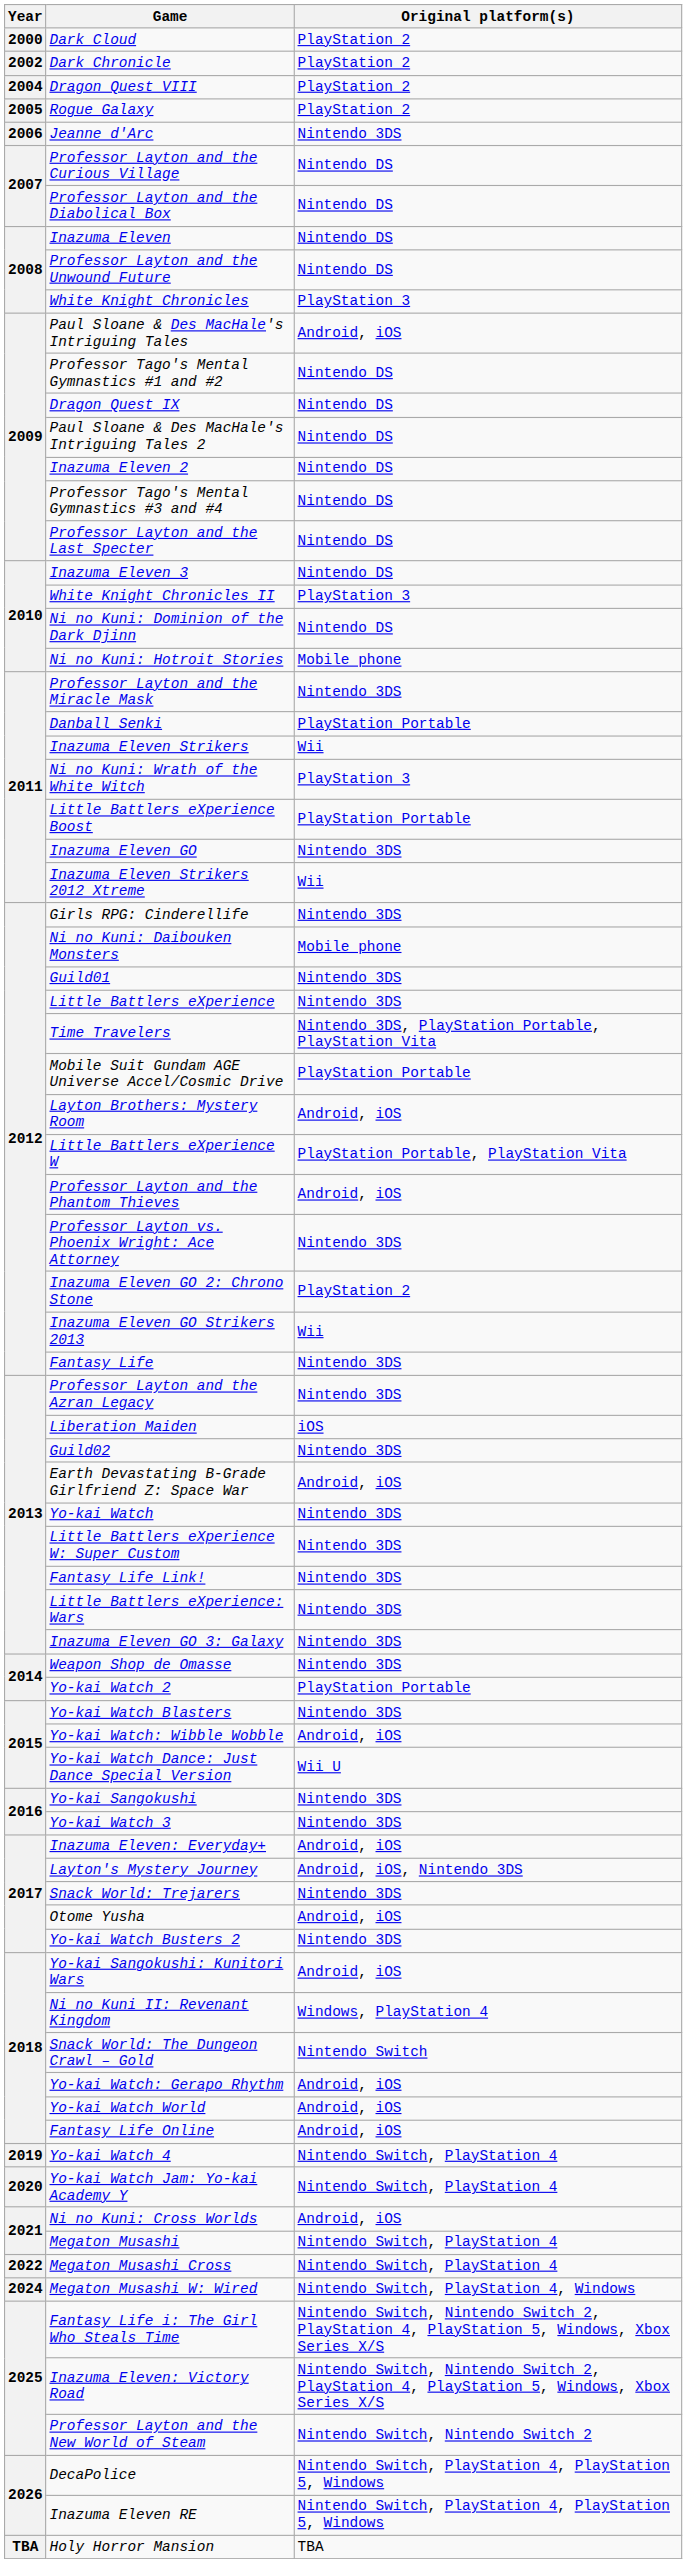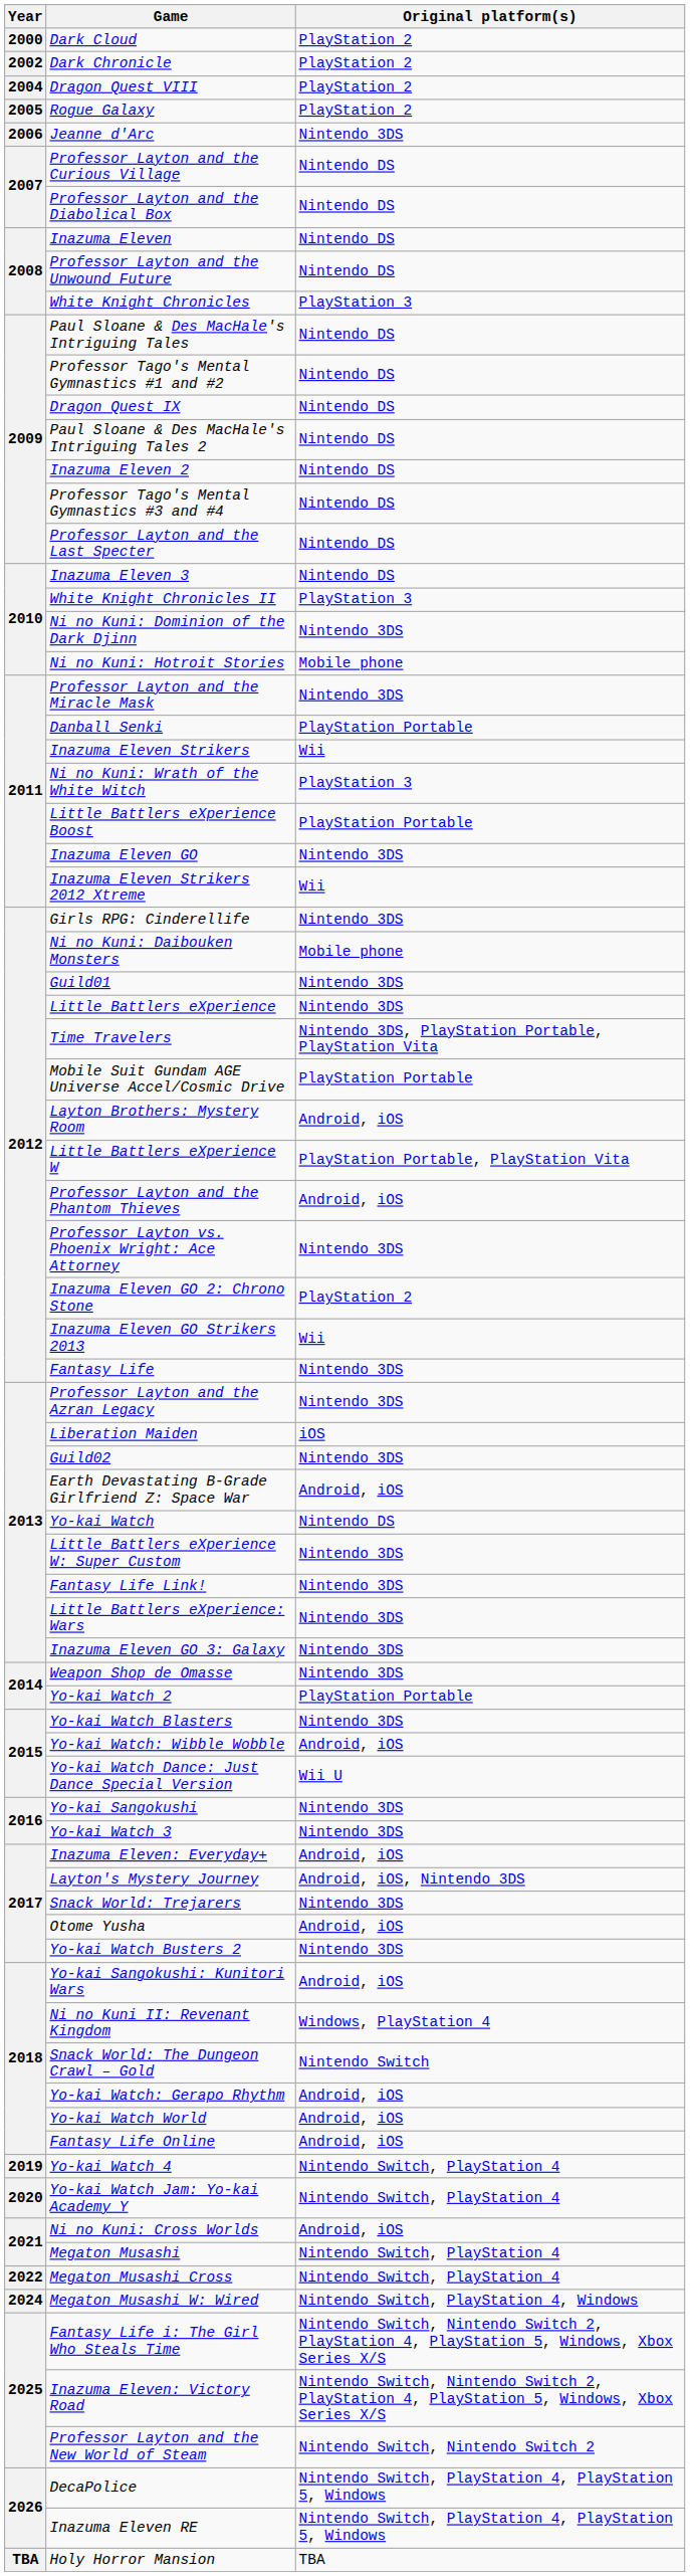Paul Sloane & Des MacHale's Intriguing Tales | Original platform(s): Android, iOS -> Nintendo DS
Ni no Kuni: Dominion of the Dark Djinn | Original platform(s): Nintendo DS -> Nintendo 3DS
Yo-kai Watch | Original platform(s): Nintendo 3DS -> Nintendo DS
